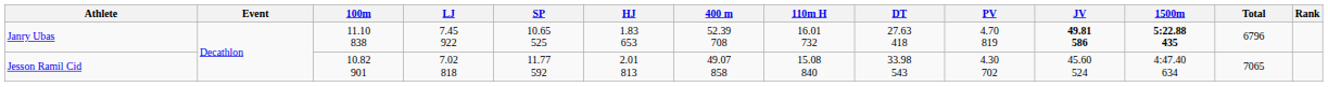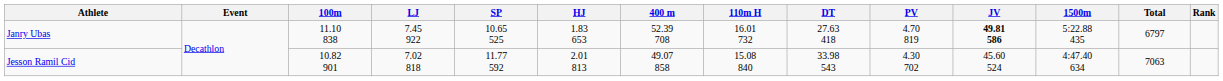Janry Ubas | 1500m: bold -> normal
Janry Ubas | Total: 6796 -> 6797
Jesson Ramil Cid | Total: 7065 -> 7063
